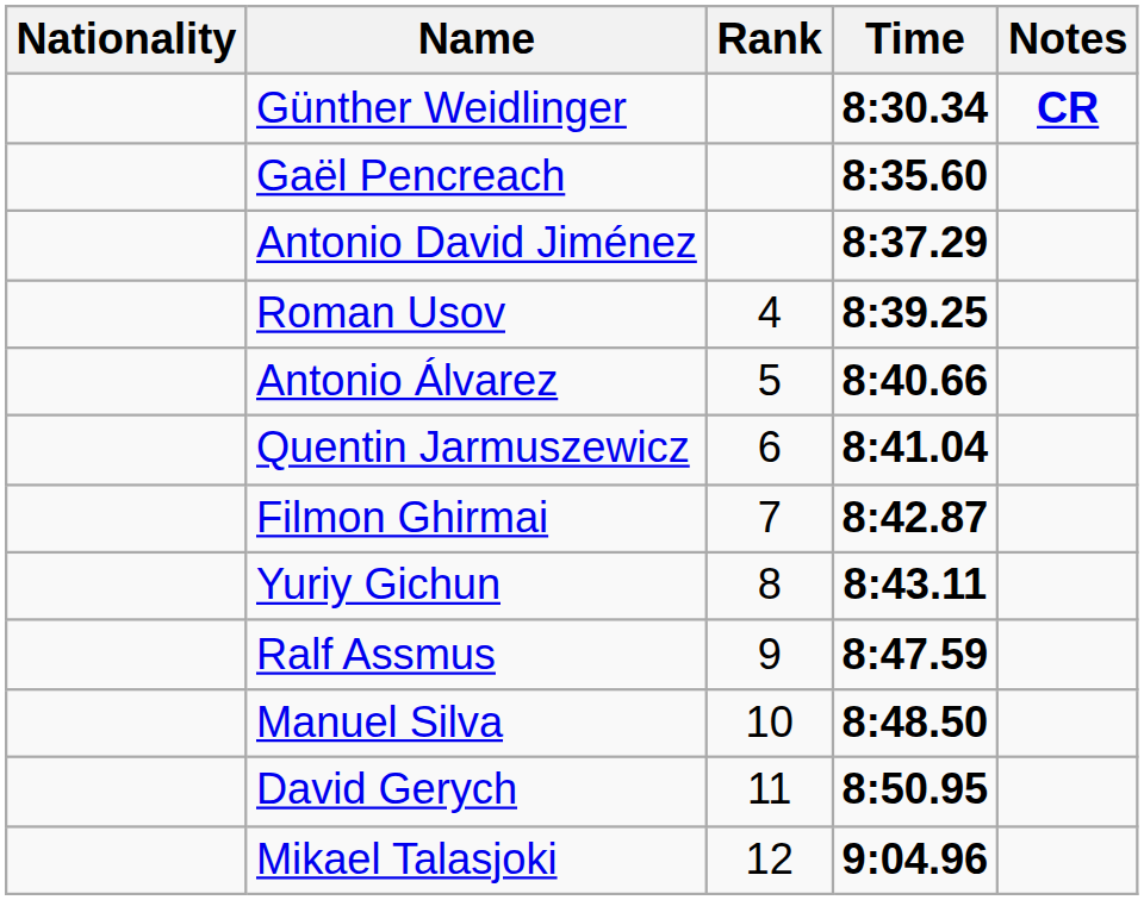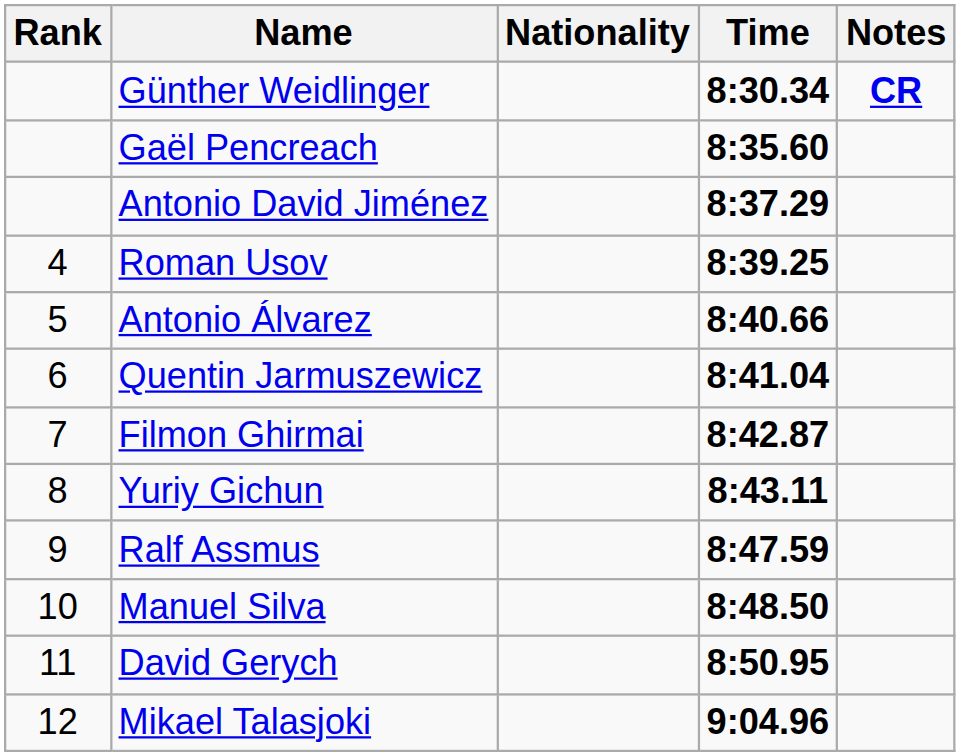columns swapped: Rank <-> Nationality
